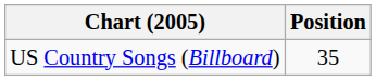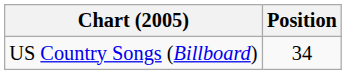US Country Songs (Billboard) | Position: 35 -> 34
